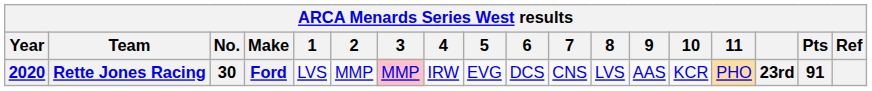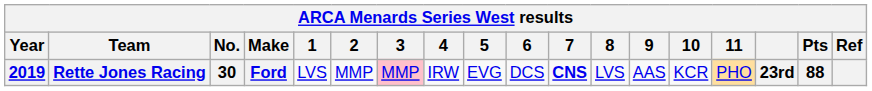Rette Jones Racing | Year: 2020 -> 2019
Rette Jones Racing | 7: normal -> bold
Rette Jones Racing | Pts: 91 -> 88
